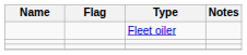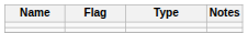- row: Fleet oiler
